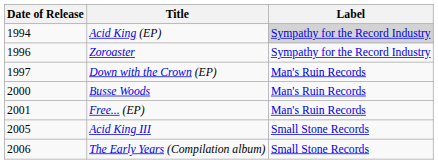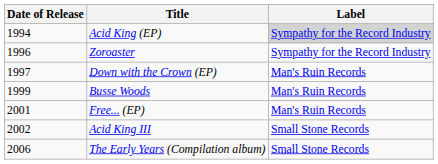Busse Woods | Date of Release: 2000 -> 1999
Acid King III | Date of Release: 2005 -> 2002
